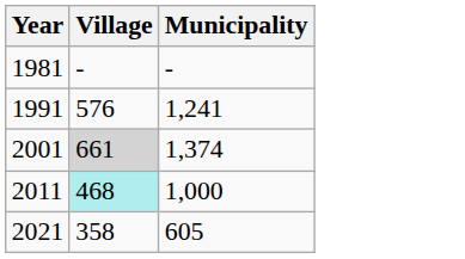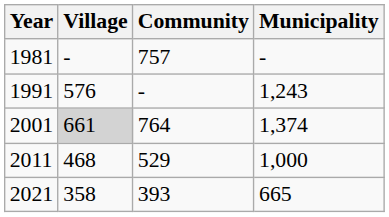+ column: Community | 757 | - | 764 | 529 | 393
1991 | Municipality: 1,241 -> 1,243
2011 | Village: paleturquoise background -> no background
2021 | Municipality: 605 -> 665
